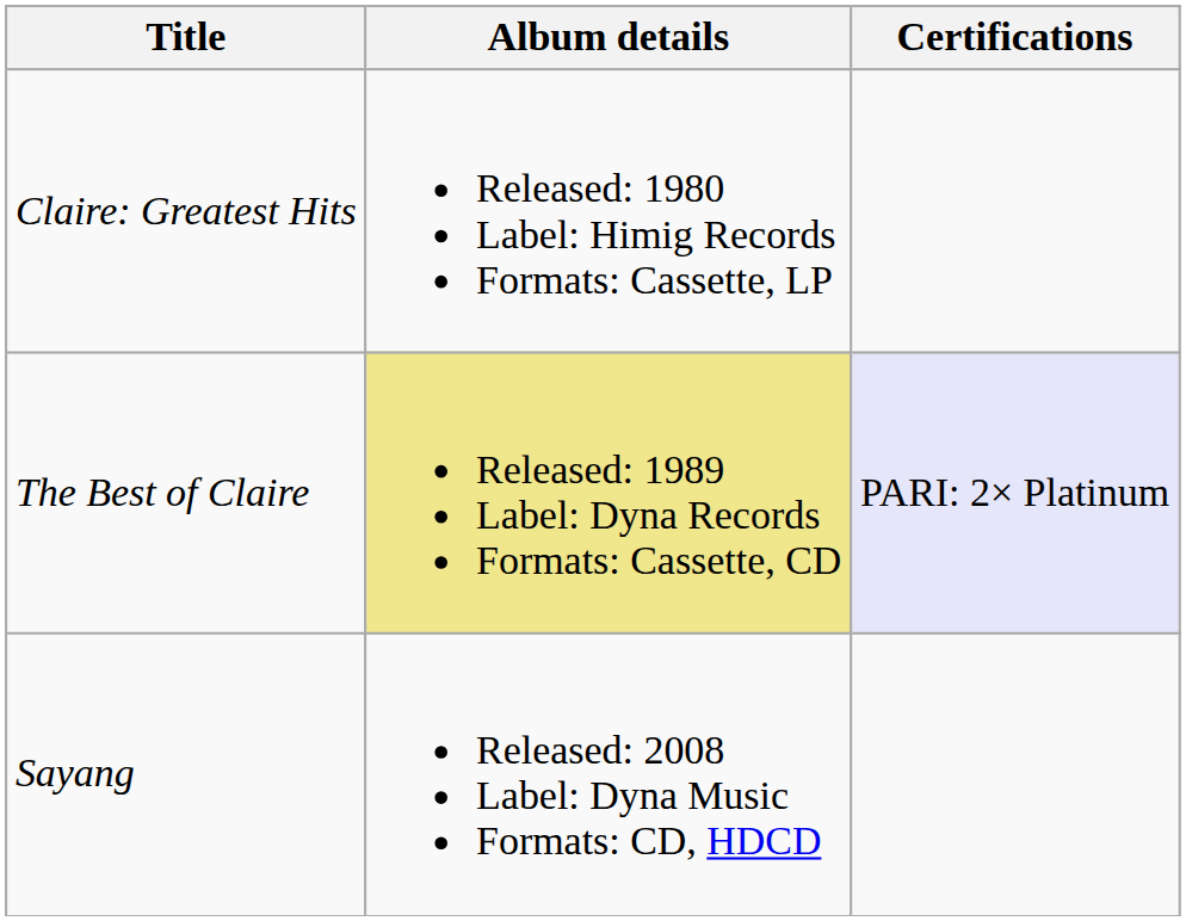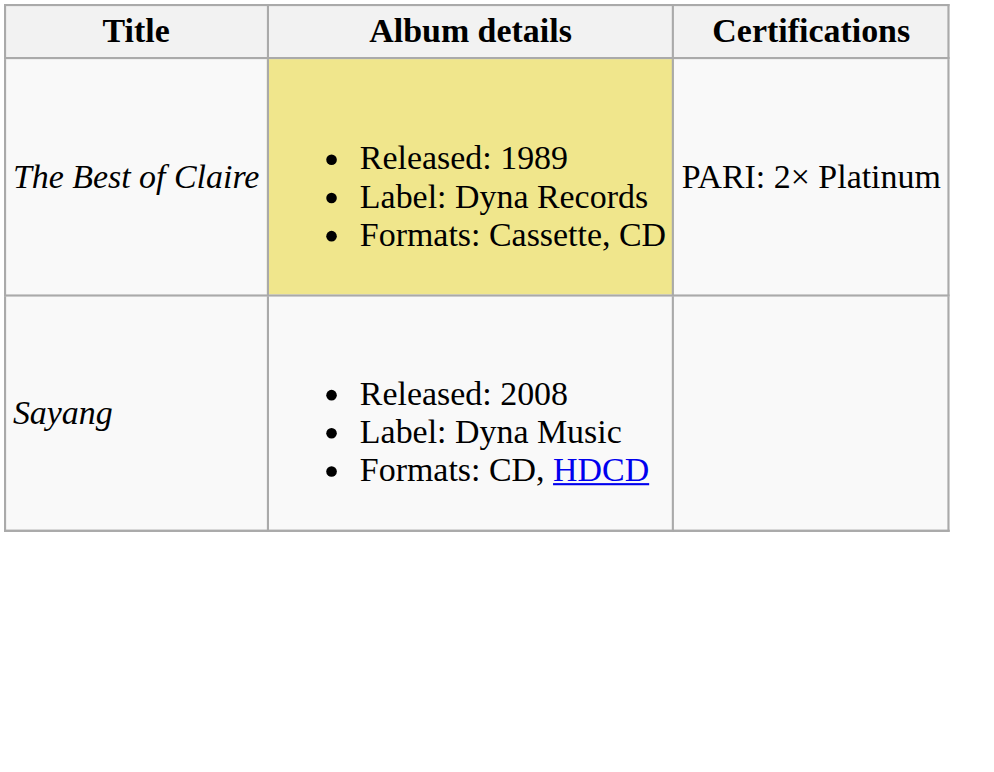- row: Claire: Greatest Hits | Released: 1980 Label: Himig Records Formats: Cassette, LP
The Best of Claire | Certifications: lavender background -> no background
